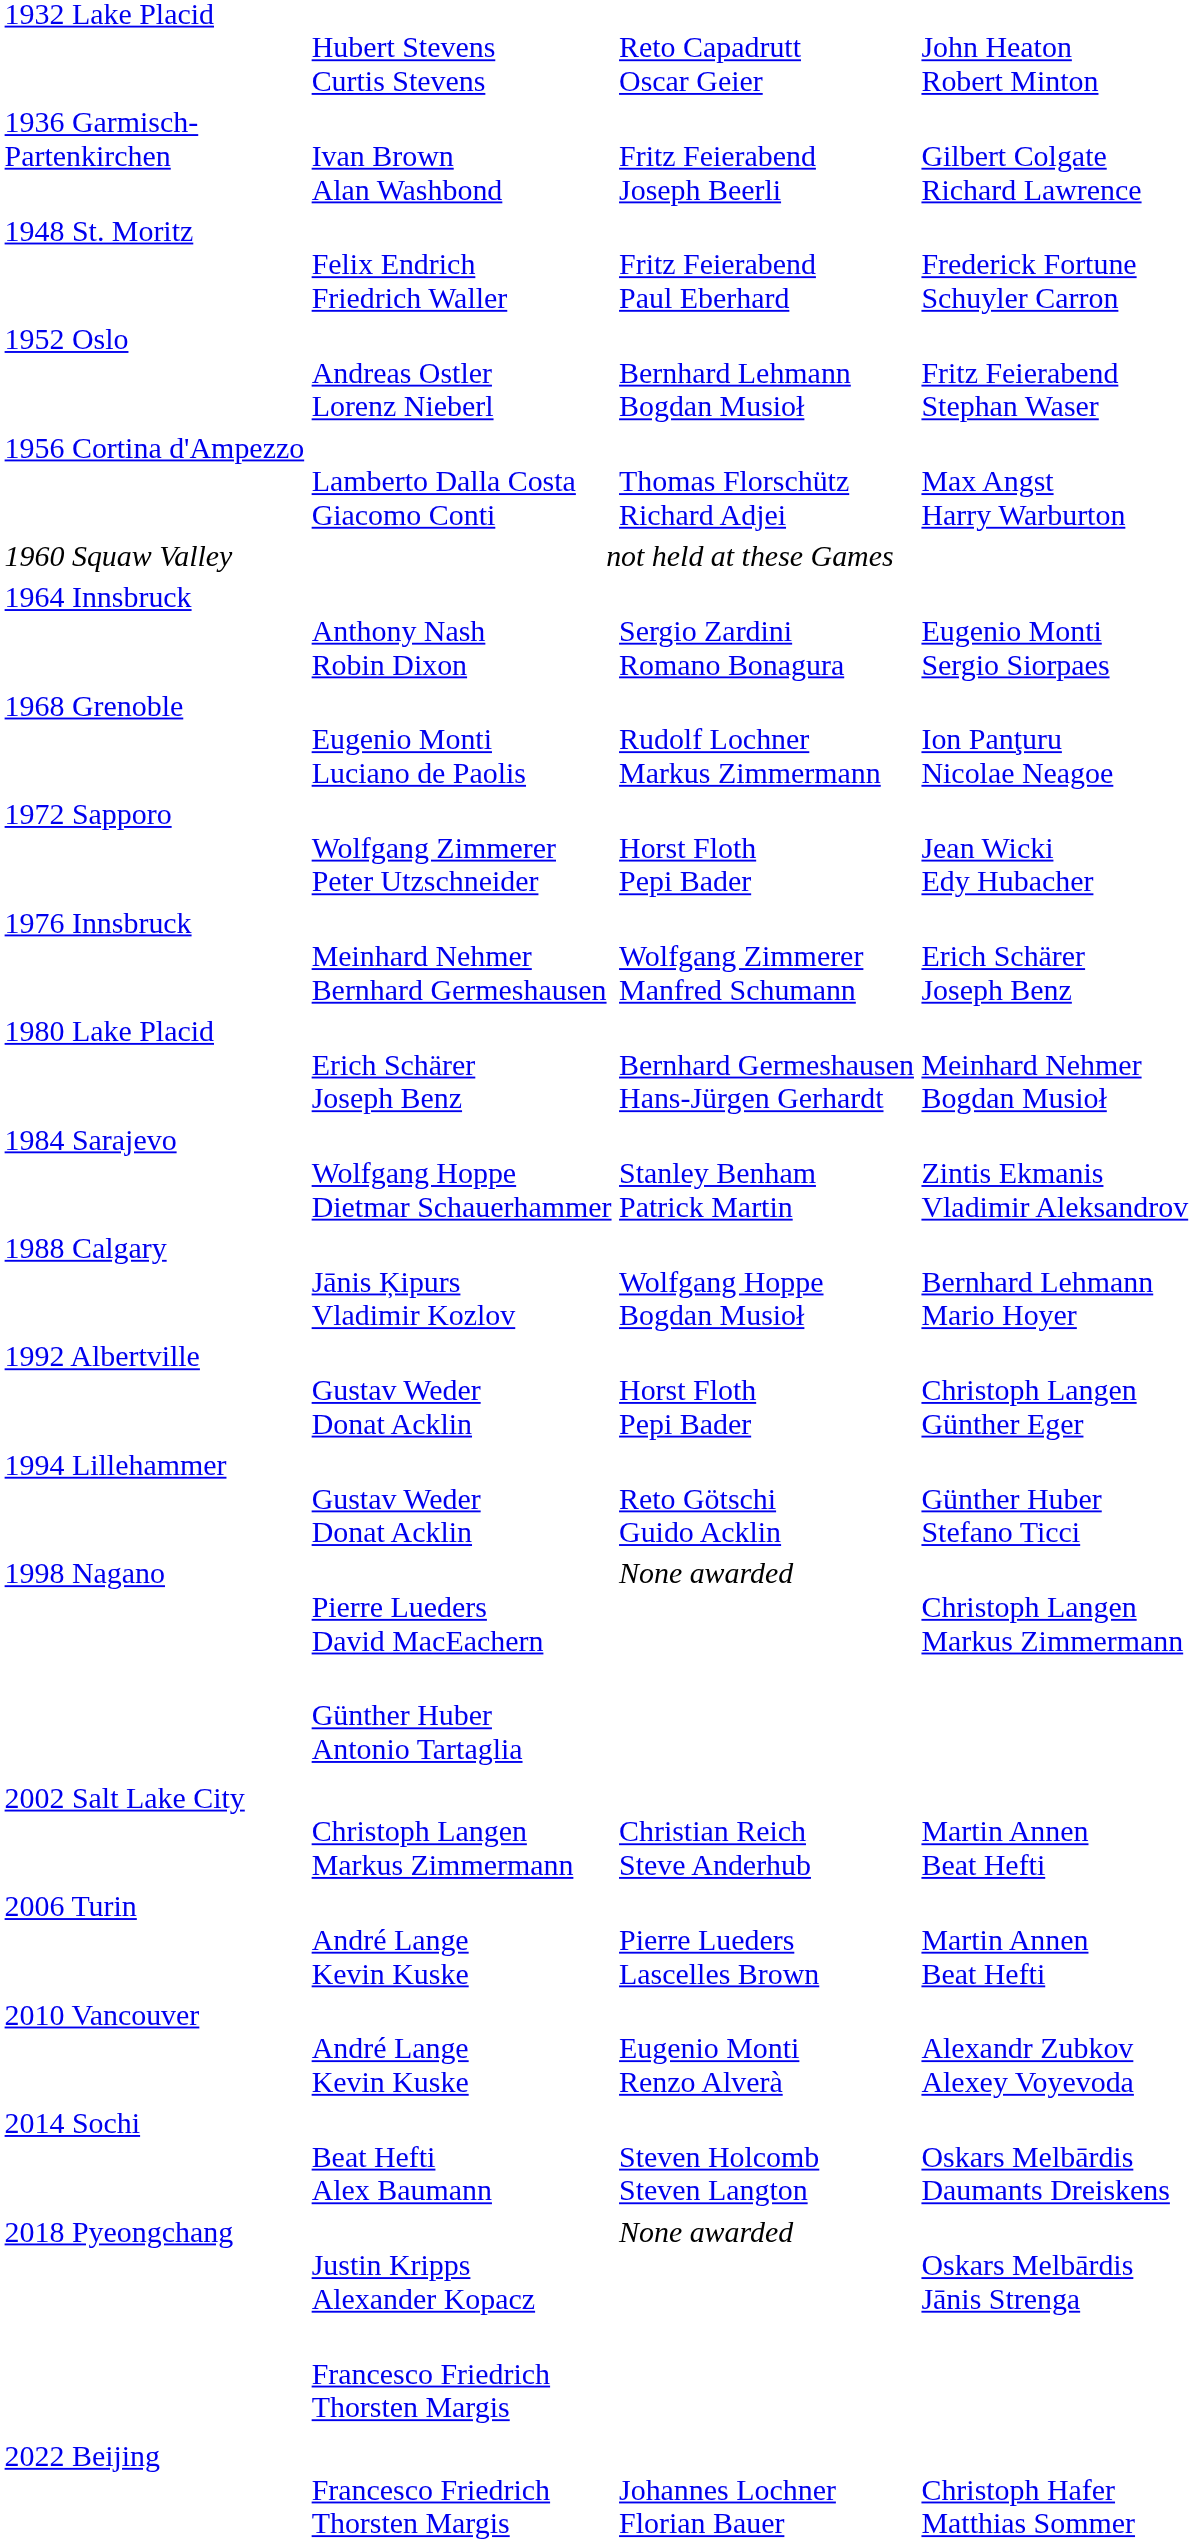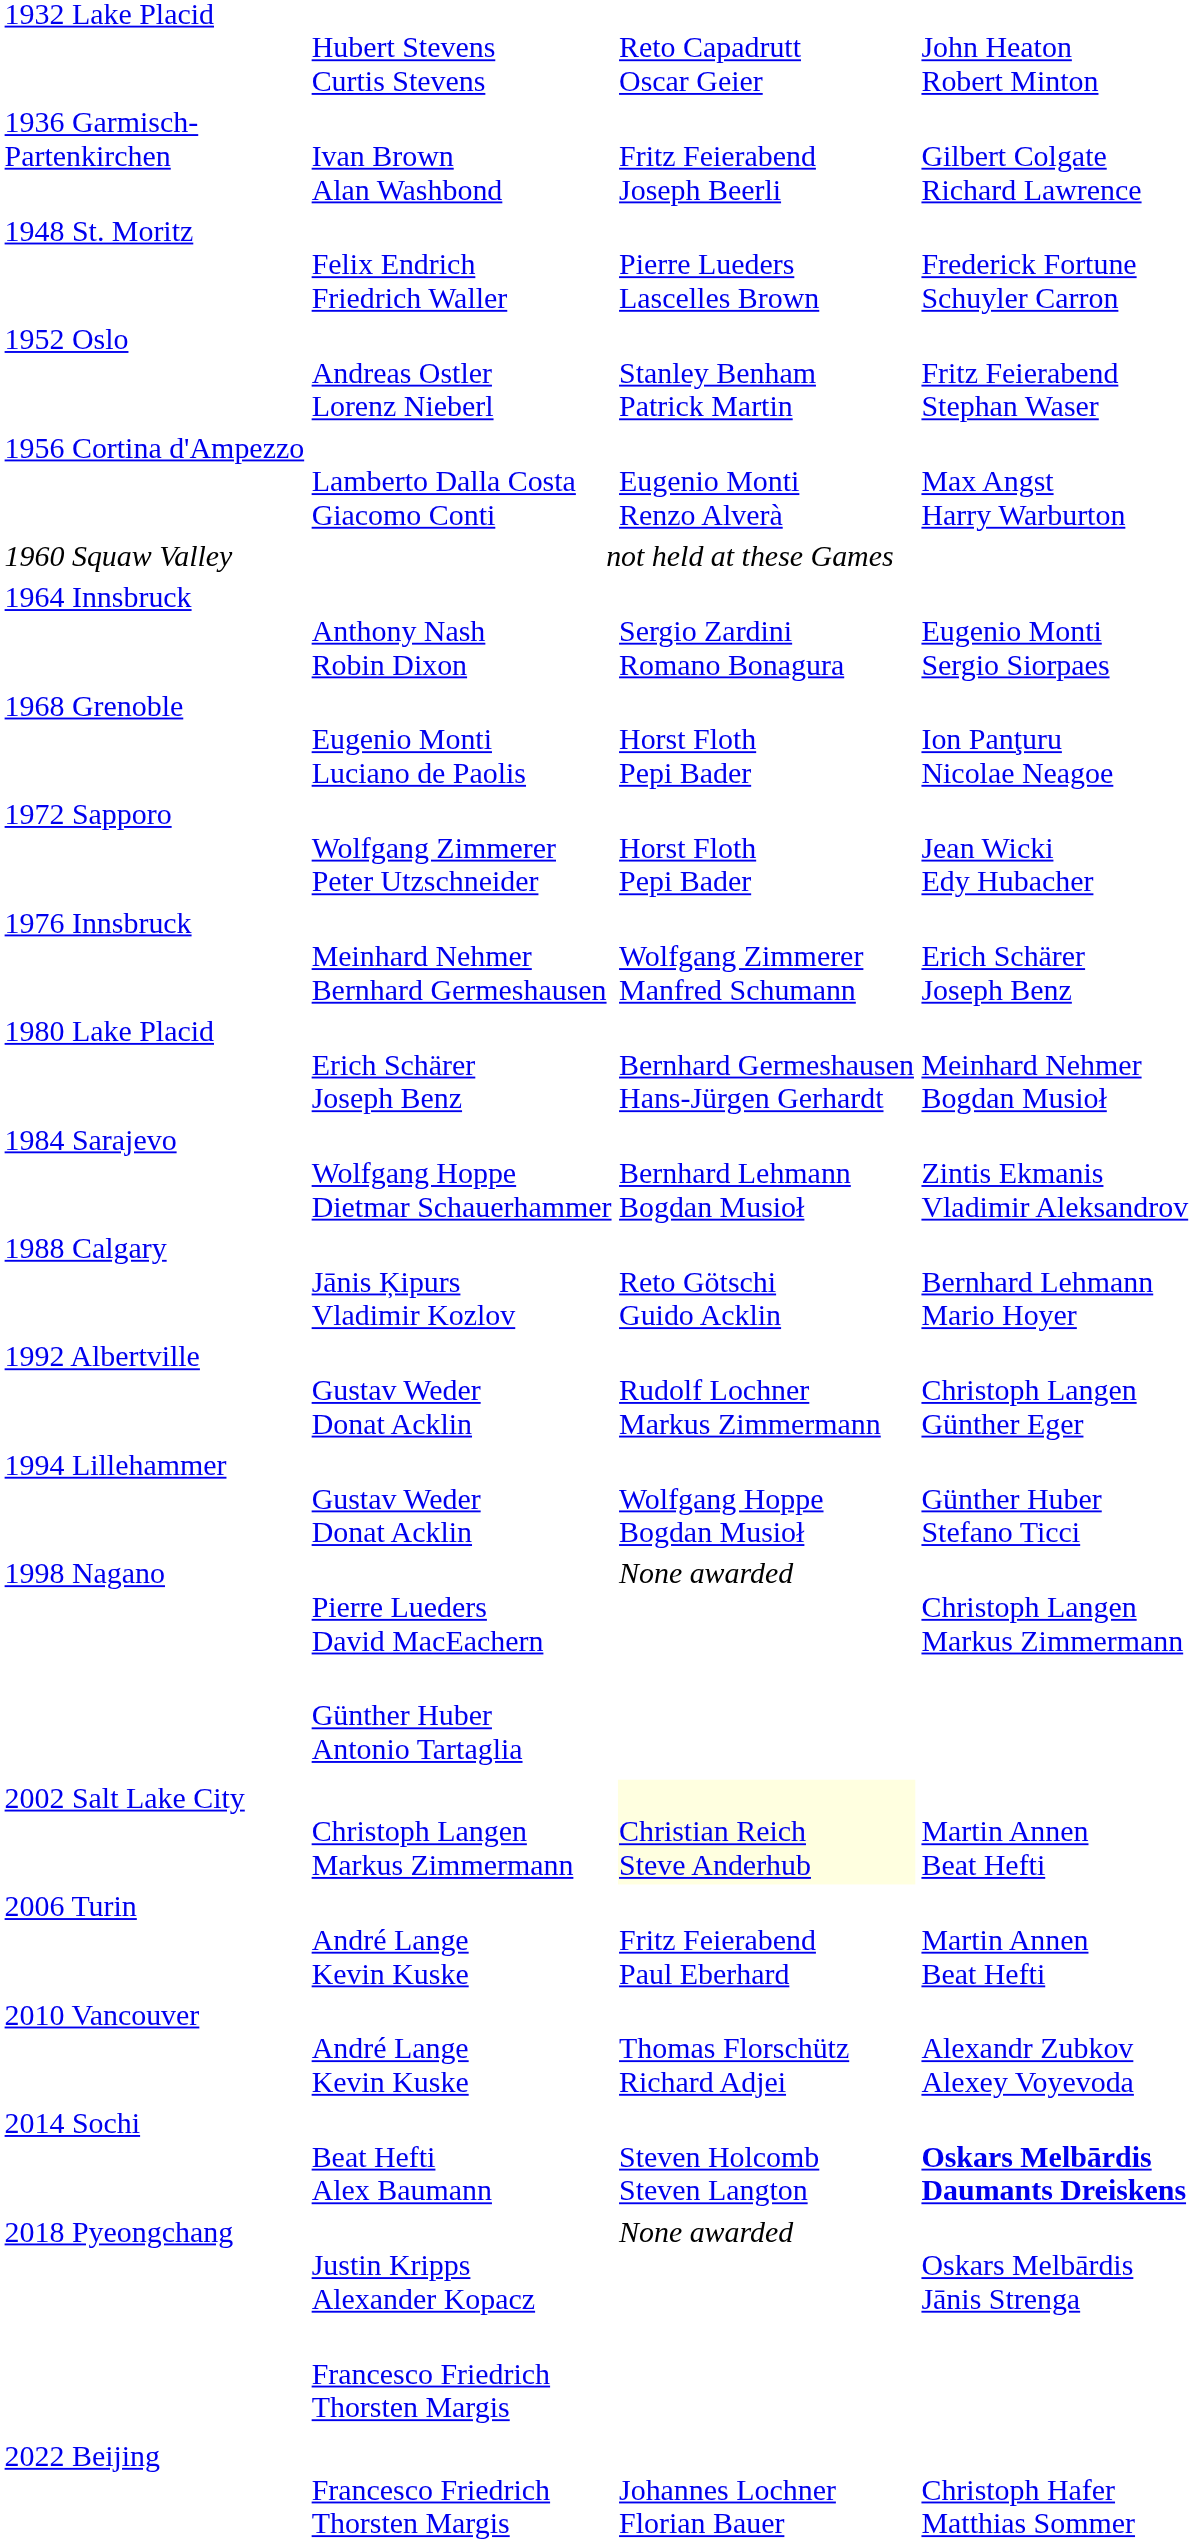1948 St. Moritz | column 3: Fritz Feierabend Paul Eberhard -> Pierre Lueders Lascelles Brown
1952 Oslo | column 3: Bernhard Lehmann Bogdan Musioł -> Stanley Benham Patrick Martin
1956 Cortina d'Ampezzo | column 3: Thomas Florschütz Richard Adjei -> Eugenio Monti Renzo Alverà
1968 Grenoble | column 3: Rudolf Lochner Markus Zimmermann -> Horst Floth Pepi Bader
1984 Sarajevo | column 3: Stanley Benham Patrick Martin -> Bernhard Lehmann Bogdan Musioł
1988 Calgary | column 3: Wolfgang Hoppe Bogdan Musioł -> Reto Götschi Guido Acklin
1992 Albertville | column 3: Horst Floth Pepi Bader -> Rudolf Lochner Markus Zimmermann
1994 Lillehammer | column 3: Reto Götschi Guido Acklin -> Wolfgang Hoppe Bogdan Musioł
2002 Salt Lake City | column 3: no background -> lightyellow background
2006 Turin | column 3: Pierre Lueders Lascelles Brown -> Fritz Feierabend Paul Eberhard
2010 Vancouver | column 3: Eugenio Monti Renzo Alverà -> Thomas Florschütz Richard Adjei
2014 Sochi | column 4: normal -> bold
